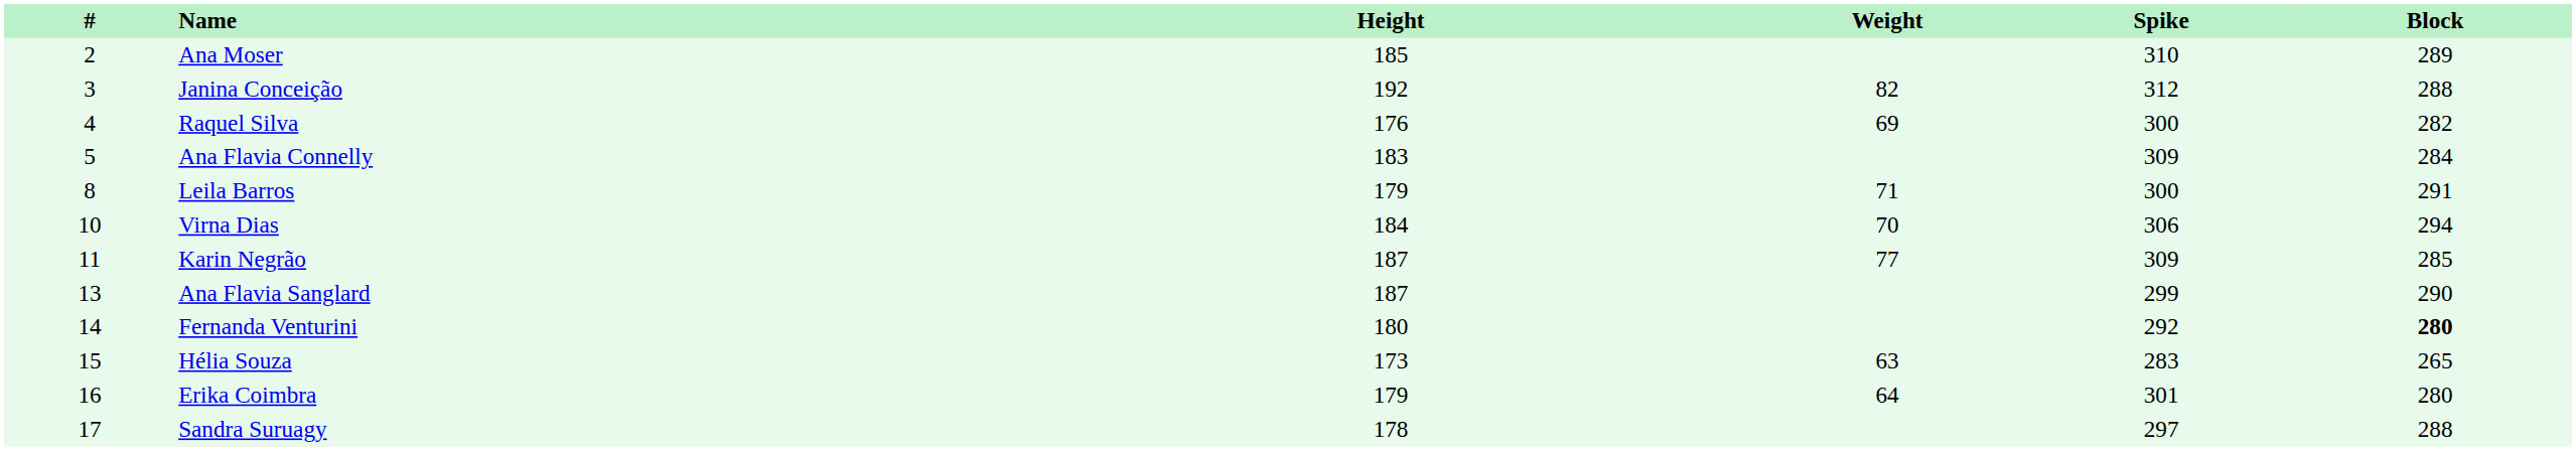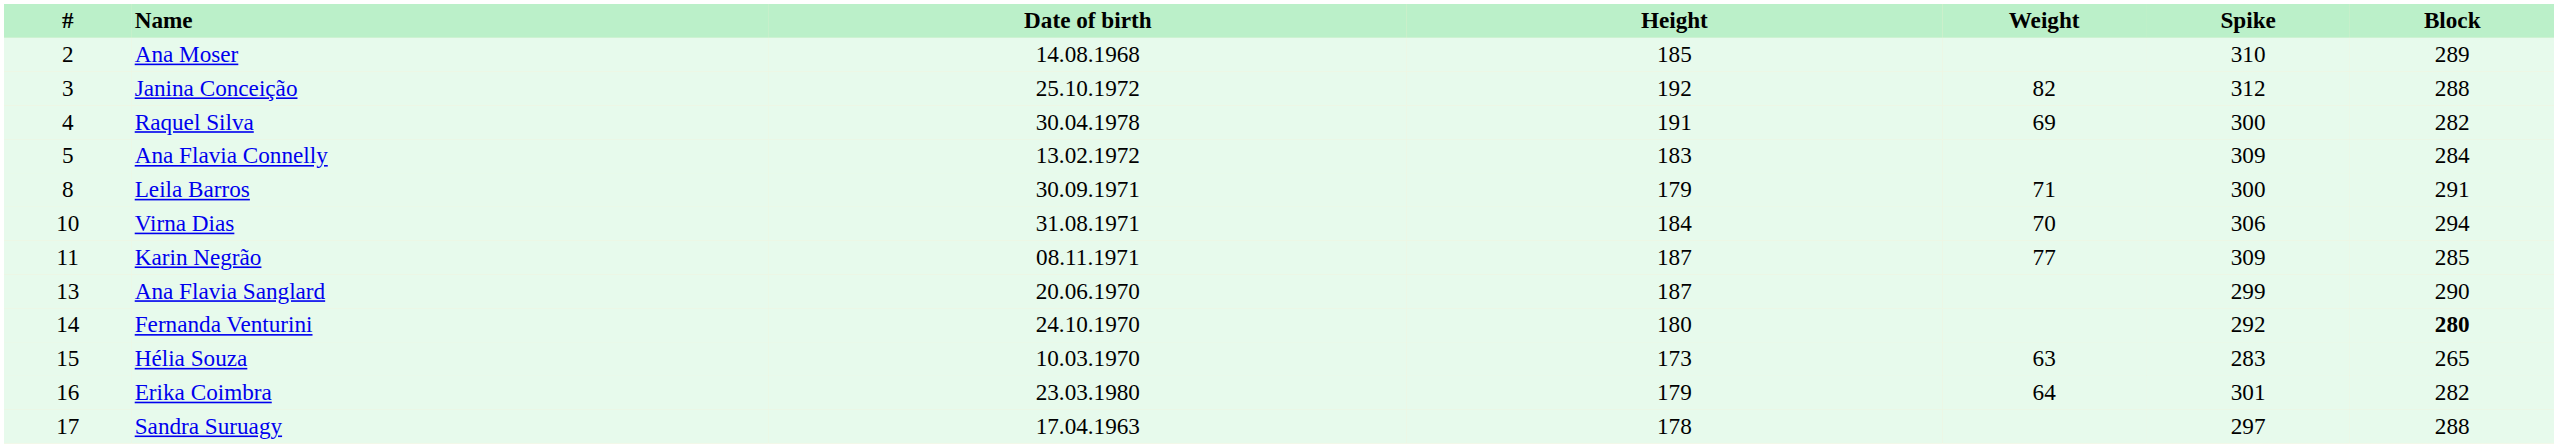+ column: Date of birth | 14.08.1968 | 25.10.1972 | 30.04.1978 | 13.02.1972 | 30.09.1971 | 31.08.1971 | 08.11.1971 | 20.06.1970 | 24.10.1970 | 10.03.1970 | 23.03.1980 | 17.04.1963
Raquel Silva | Height: 176 -> 191
Erika Coimbra | Block: 280 -> 282
